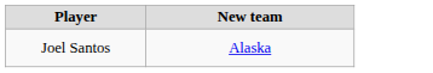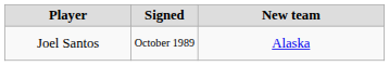+ column: Signed | October 1989
